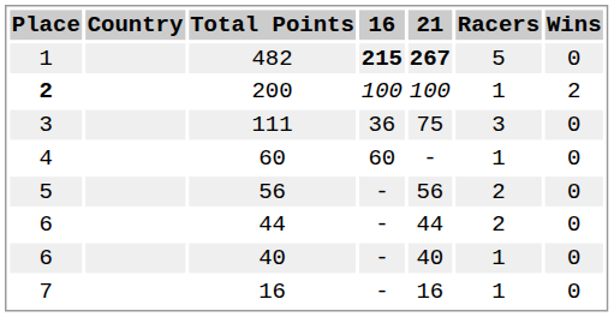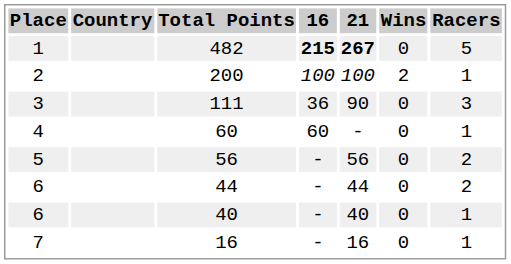columns swapped: Racers <-> Wins
200 | Place: bold -> normal
111 | 21: 75 -> 90
